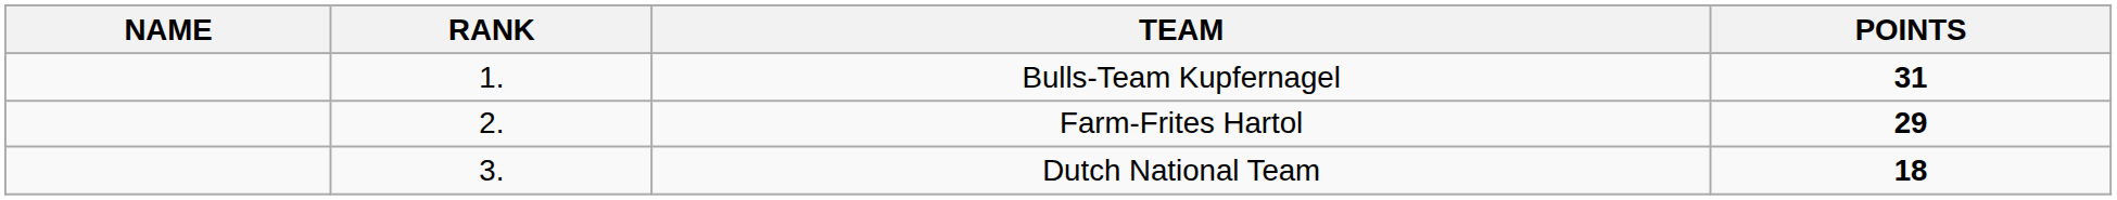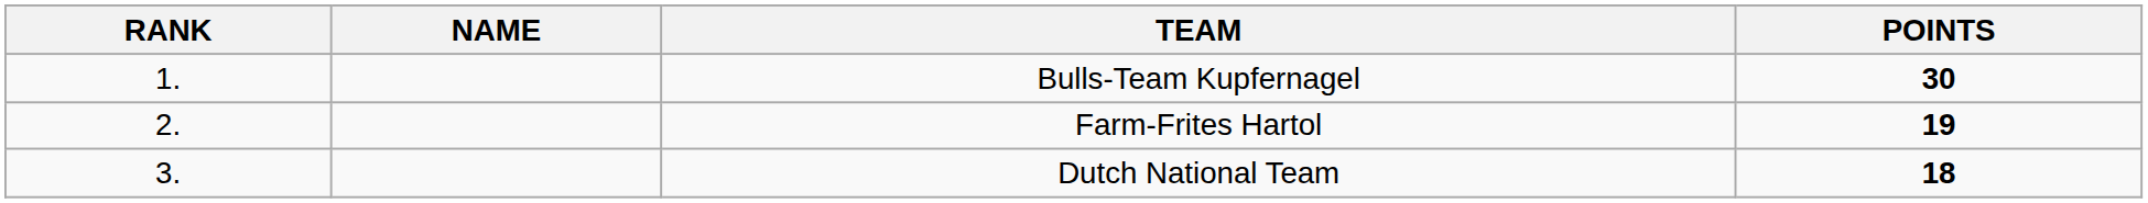columns swapped: RANK <-> NAME
Bulls-Team Kupfernagel | POINTS: 31 -> 30
Farm-Frites Hartol | POINTS: 29 -> 19
